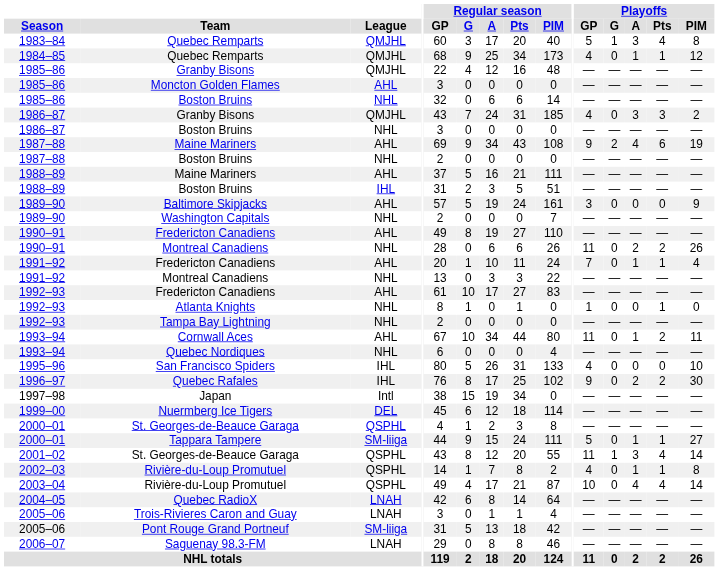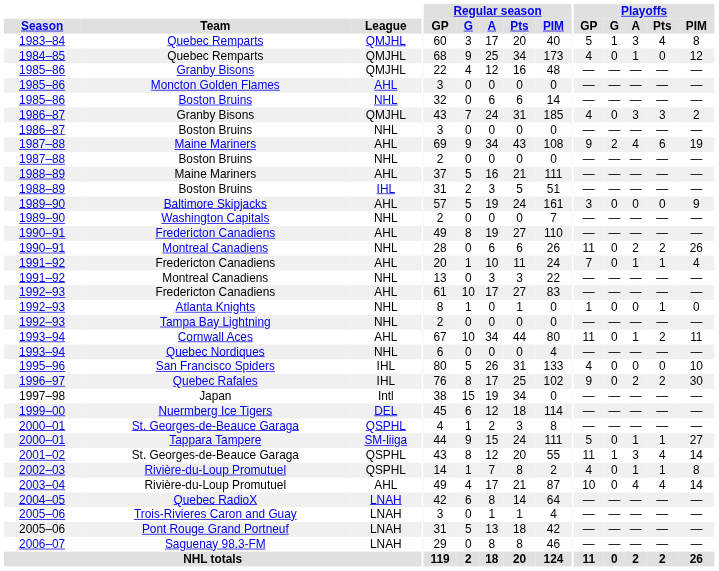1984–85 / Quebec Remparts | Playoffs / Pts: 1 -> 0
2003–04 / Rivière-du-Loup Promutuel | League: QSPHL -> AHL
Pont Rouge Grand Portneuf | League: SM-liiga -> LNAH
